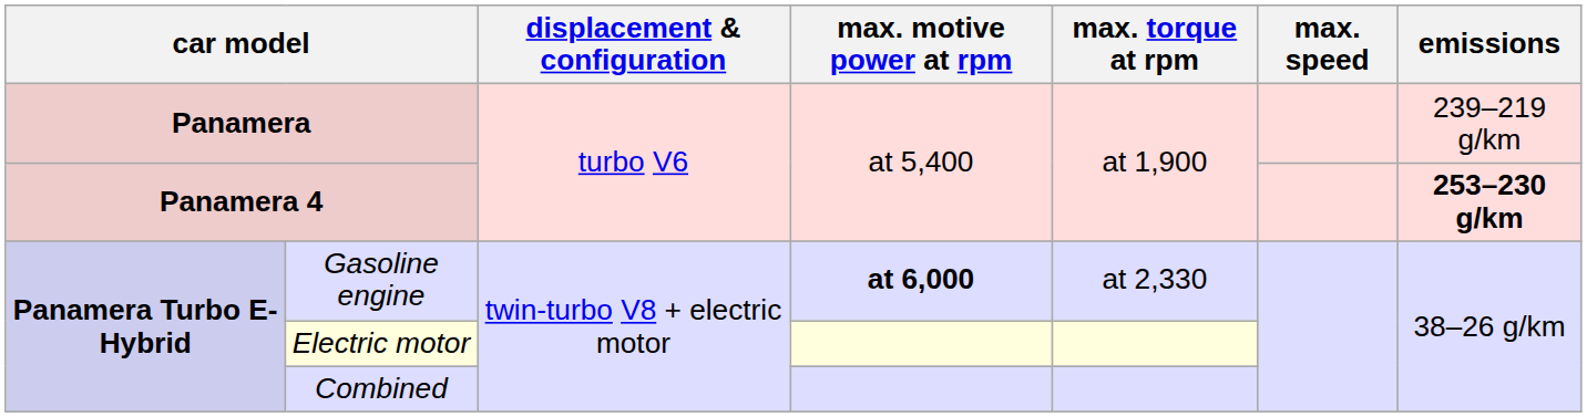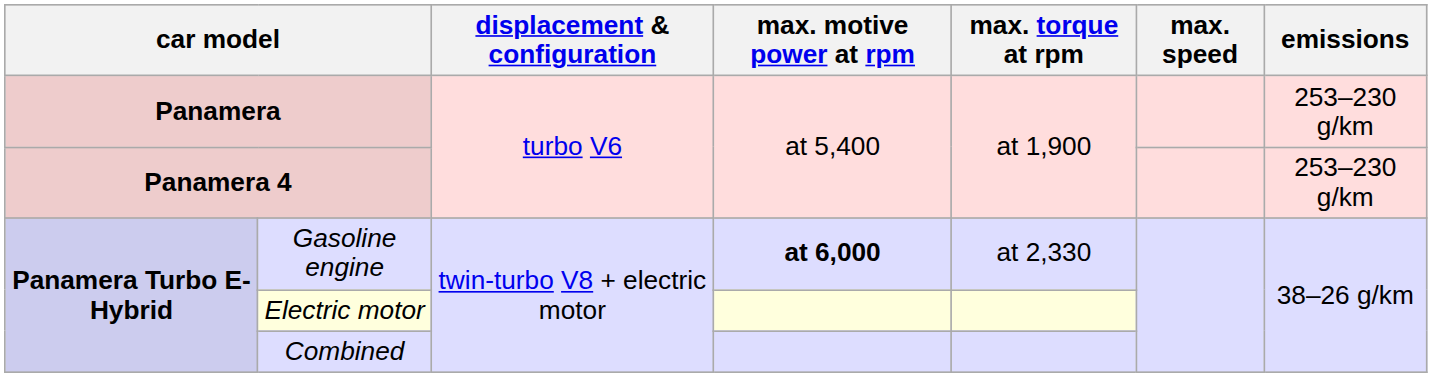Panamera | emissions: 239–219 g/km -> 253–230 g/km
Panamera 4 | emissions: bold -> normal
